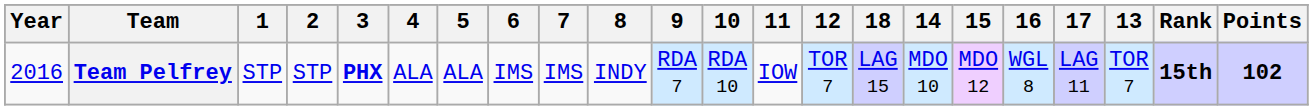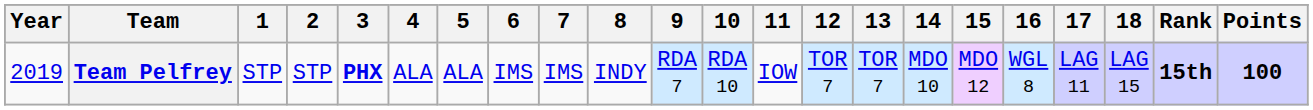columns swapped: 13 <-> 18
Team Pelfrey | Year: 2016 -> 2019
Team Pelfrey | Points: 102 -> 100
